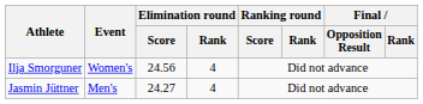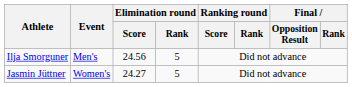Ilja Smorguner | Event: Women's -> Men's
Ilja Smorguner | Elimination round / Rank: 4 -> 5
Jasmin Jüttner | Event: Men's -> Women's
Jasmin Jüttner | Elimination round / Rank: 4 -> 5
